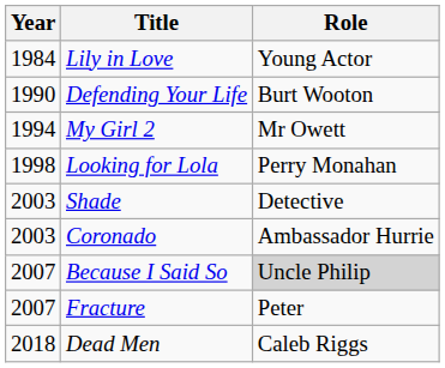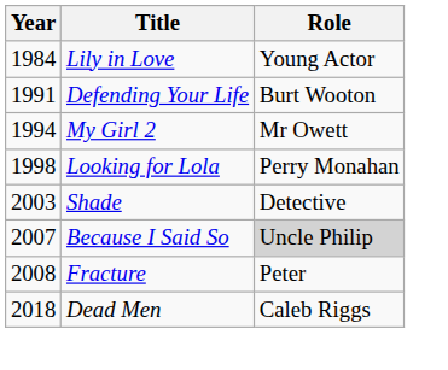Defending Your Life | Year: 1990 -> 1991
- row: 2003 | Coronado | Ambassador Hurrie
Fracture | Year: 2007 -> 2008
